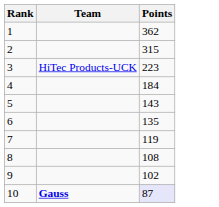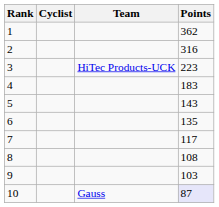+ column: Cyclist
2 | Points: 315 -> 316
4 | Points: 184 -> 183
7 | Points: 119 -> 117
9 | Points: 102 -> 103
10 | Team: bold -> normal
